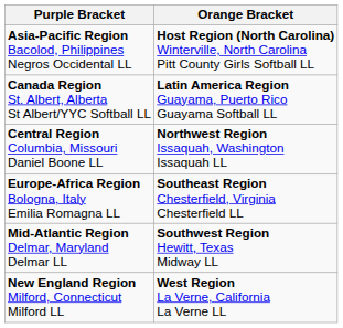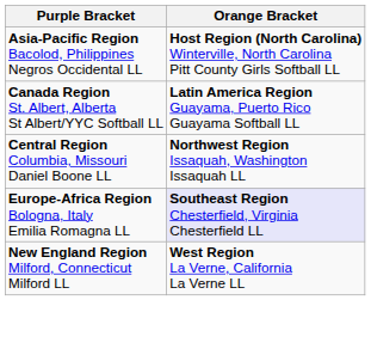Europe-Africa Region Bologna, Italy Emilia Romagna LL | Orange Bracket: no background -> lavender background
- row: Mid-Atlantic Region Delmar, Maryland Delmar LL | Southwest Region Hewitt, Texas Midway LL
